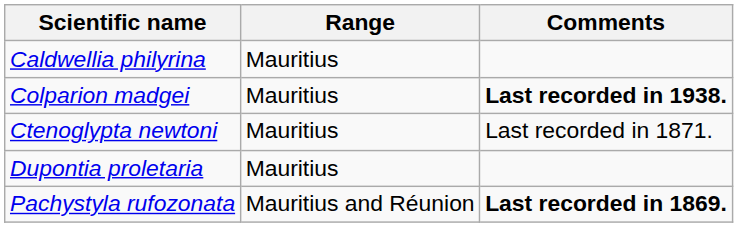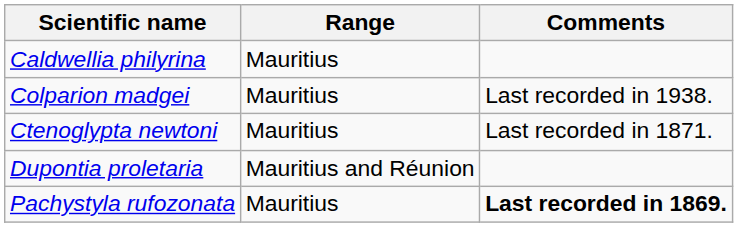Colparion madgei | Comments: bold -> normal
Dupontia proletaria | Range: Mauritius -> Mauritius and Réunion
Pachystyla rufozonata | Range: Mauritius and Réunion -> Mauritius
